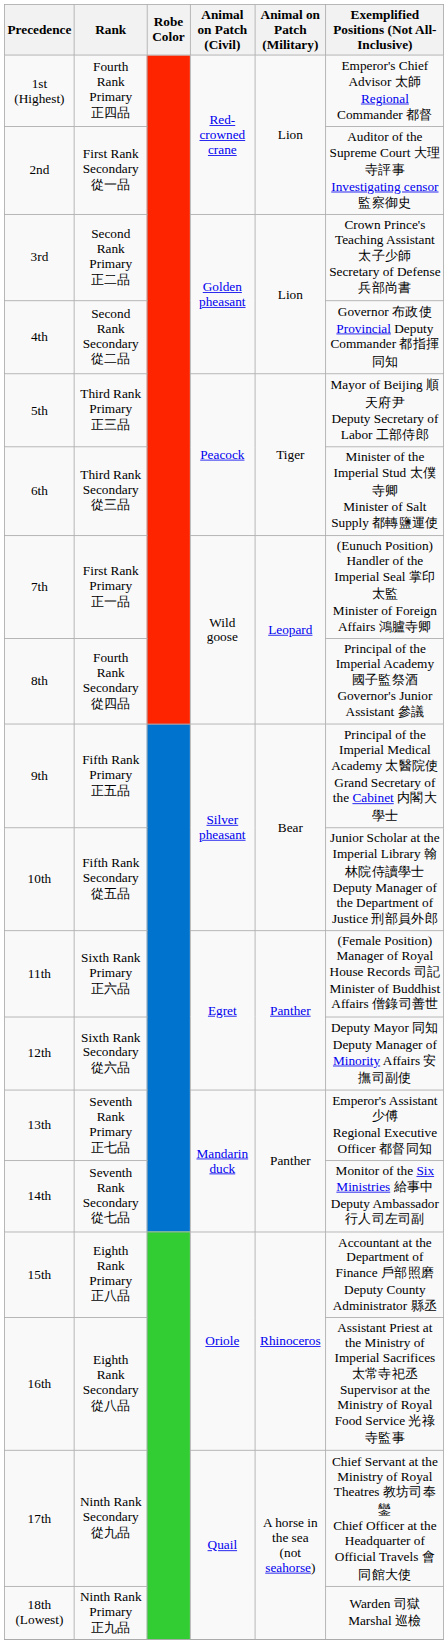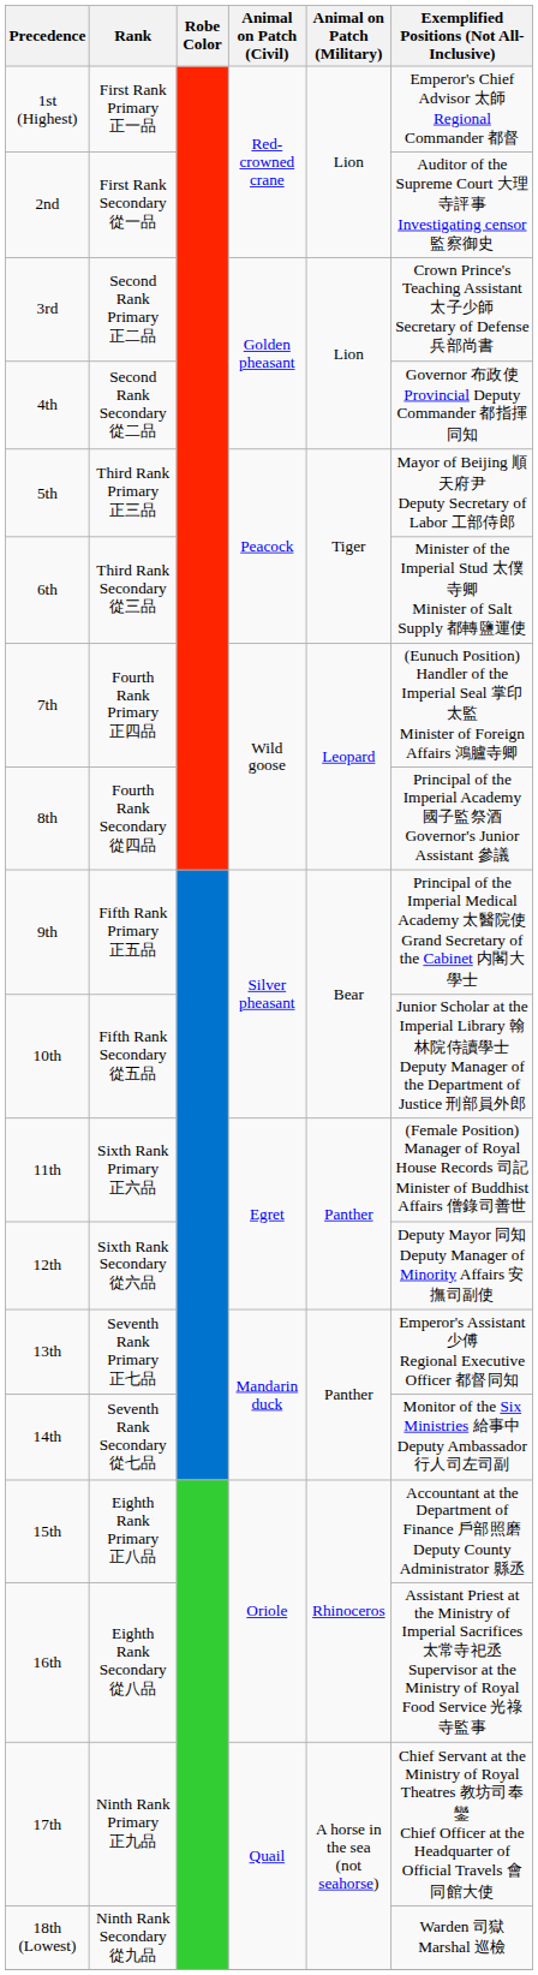1st (Highest) | Rank: Fourth Rank Primary 正四品 -> First Rank Primary 正一品
7th | Rank: First Rank Primary 正一品 -> Fourth Rank Primary 正四品
17th | Rank: Ninth Rank Secondary 從九品 -> Ninth Rank Primary 正九品
18th (Lowest) | Rank: Ninth Rank Primary 正九品 -> Ninth Rank Secondary 從九品
